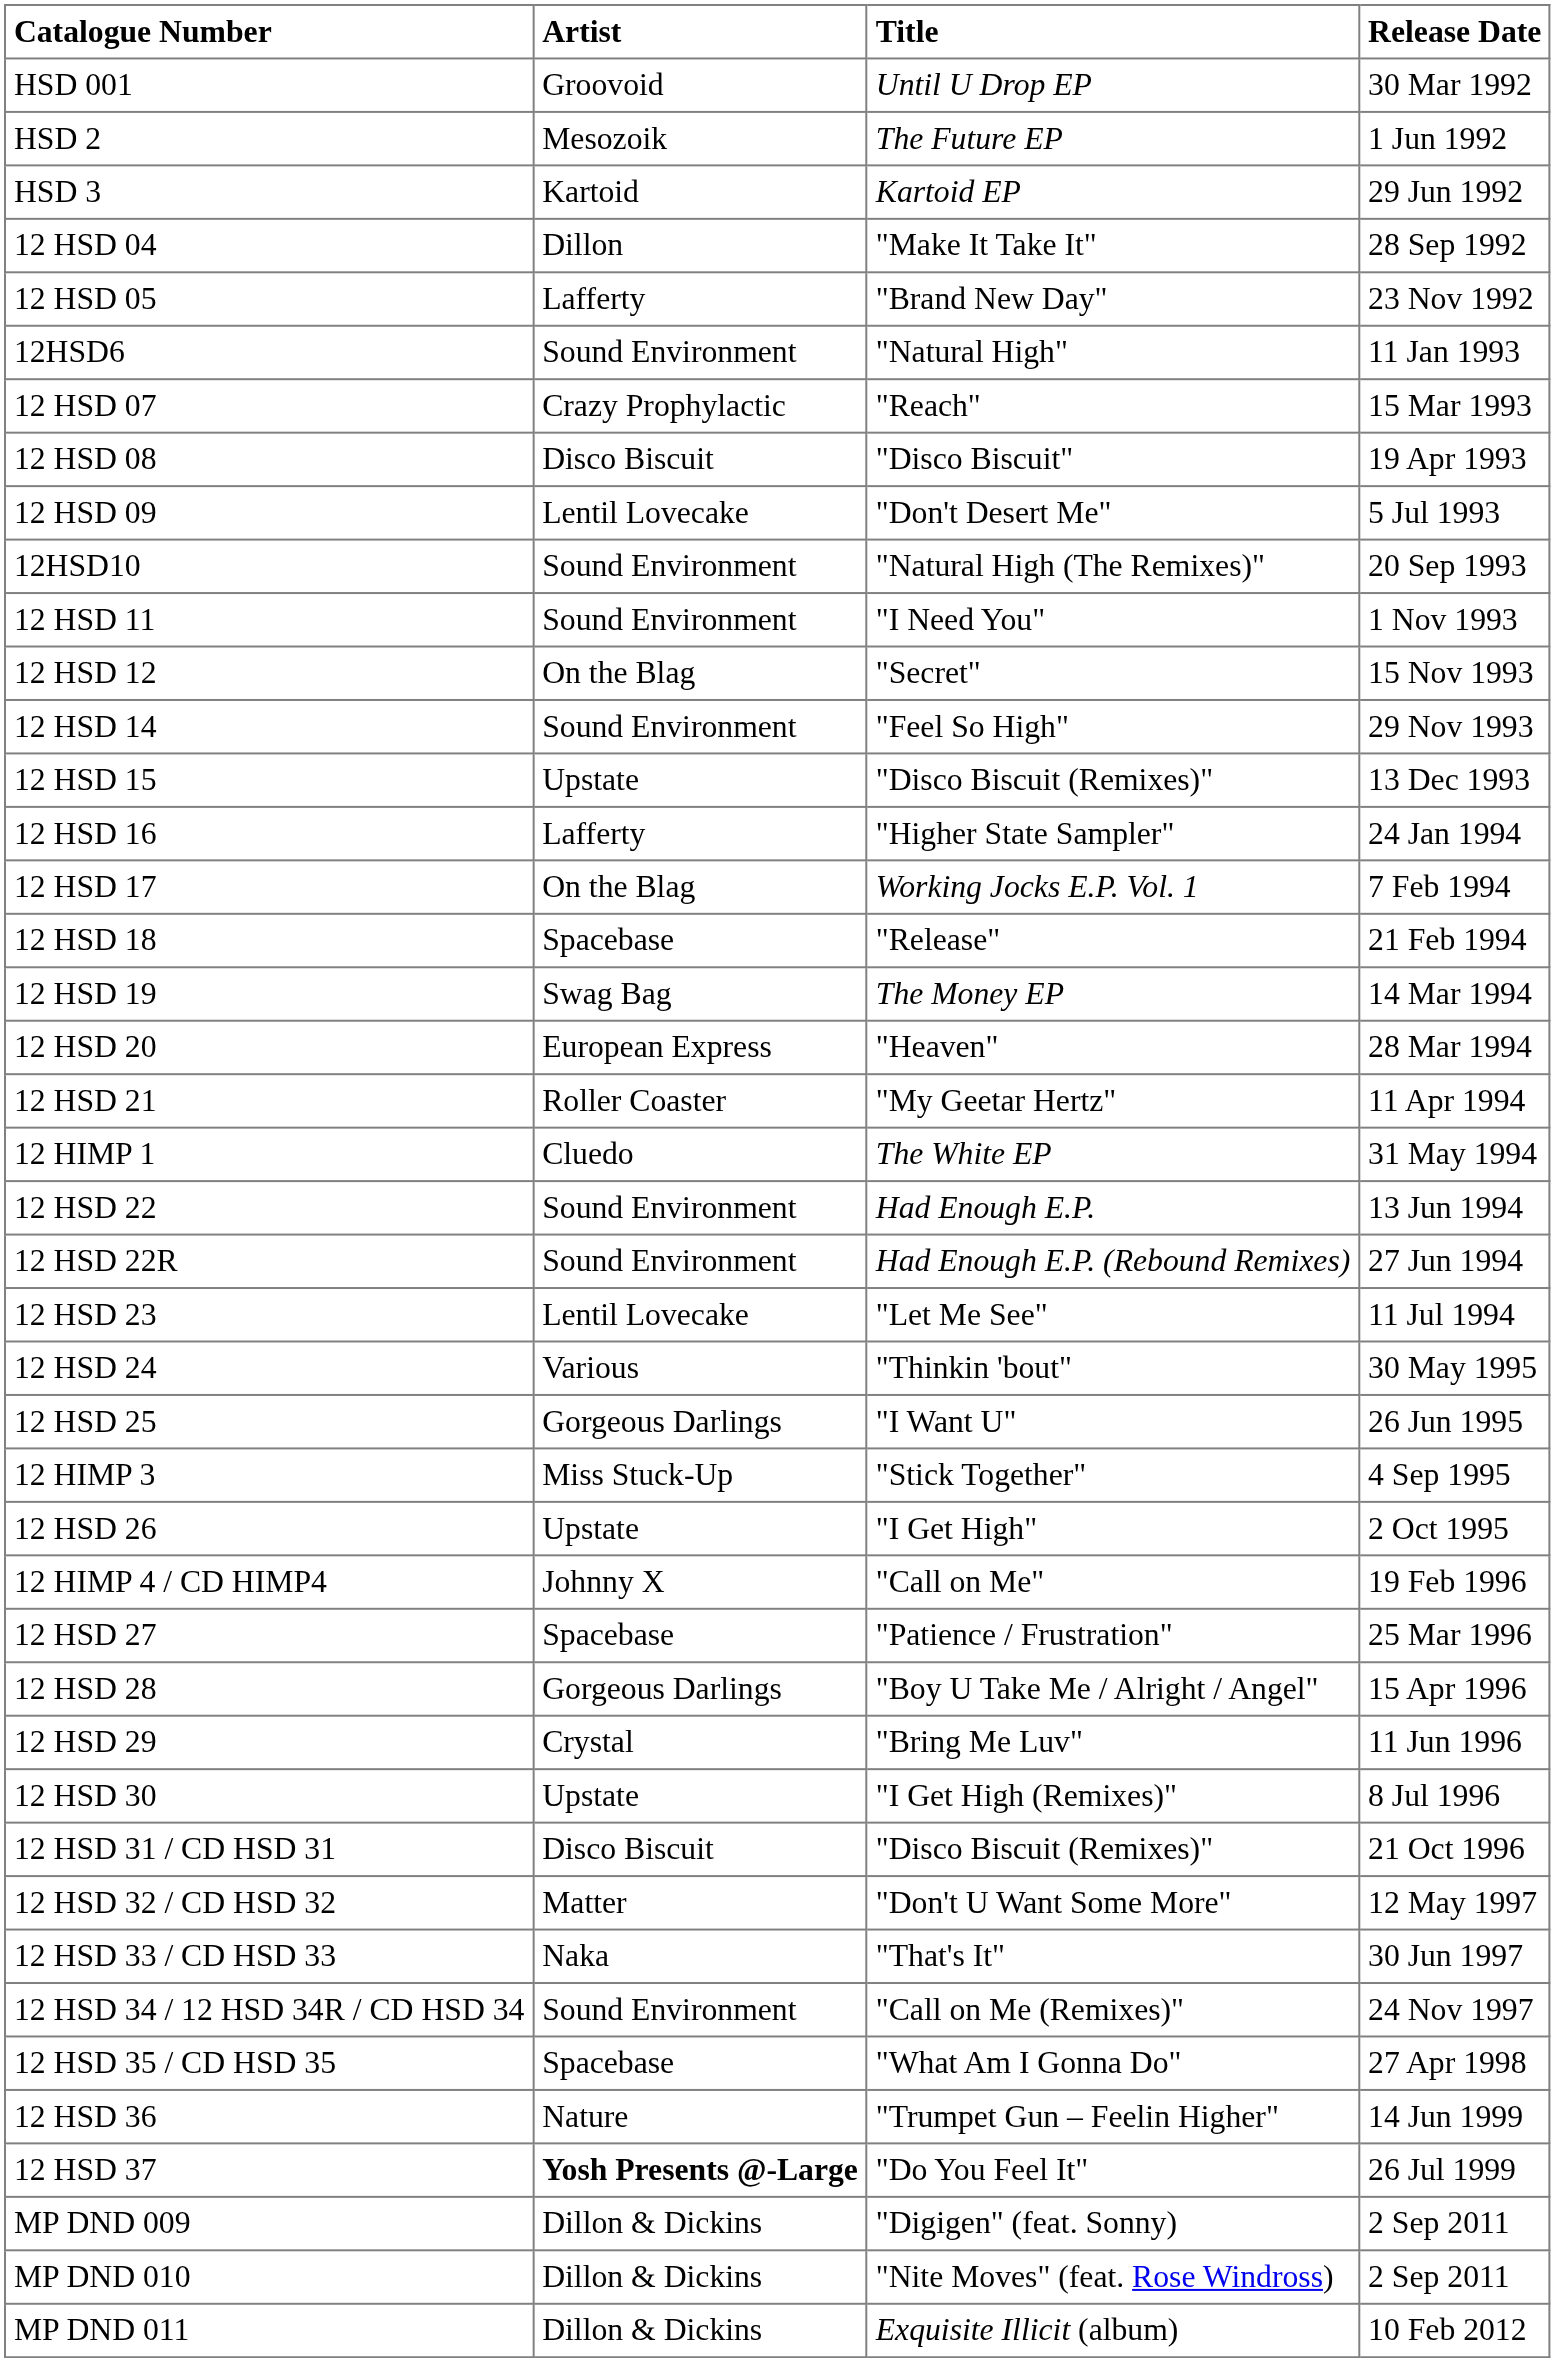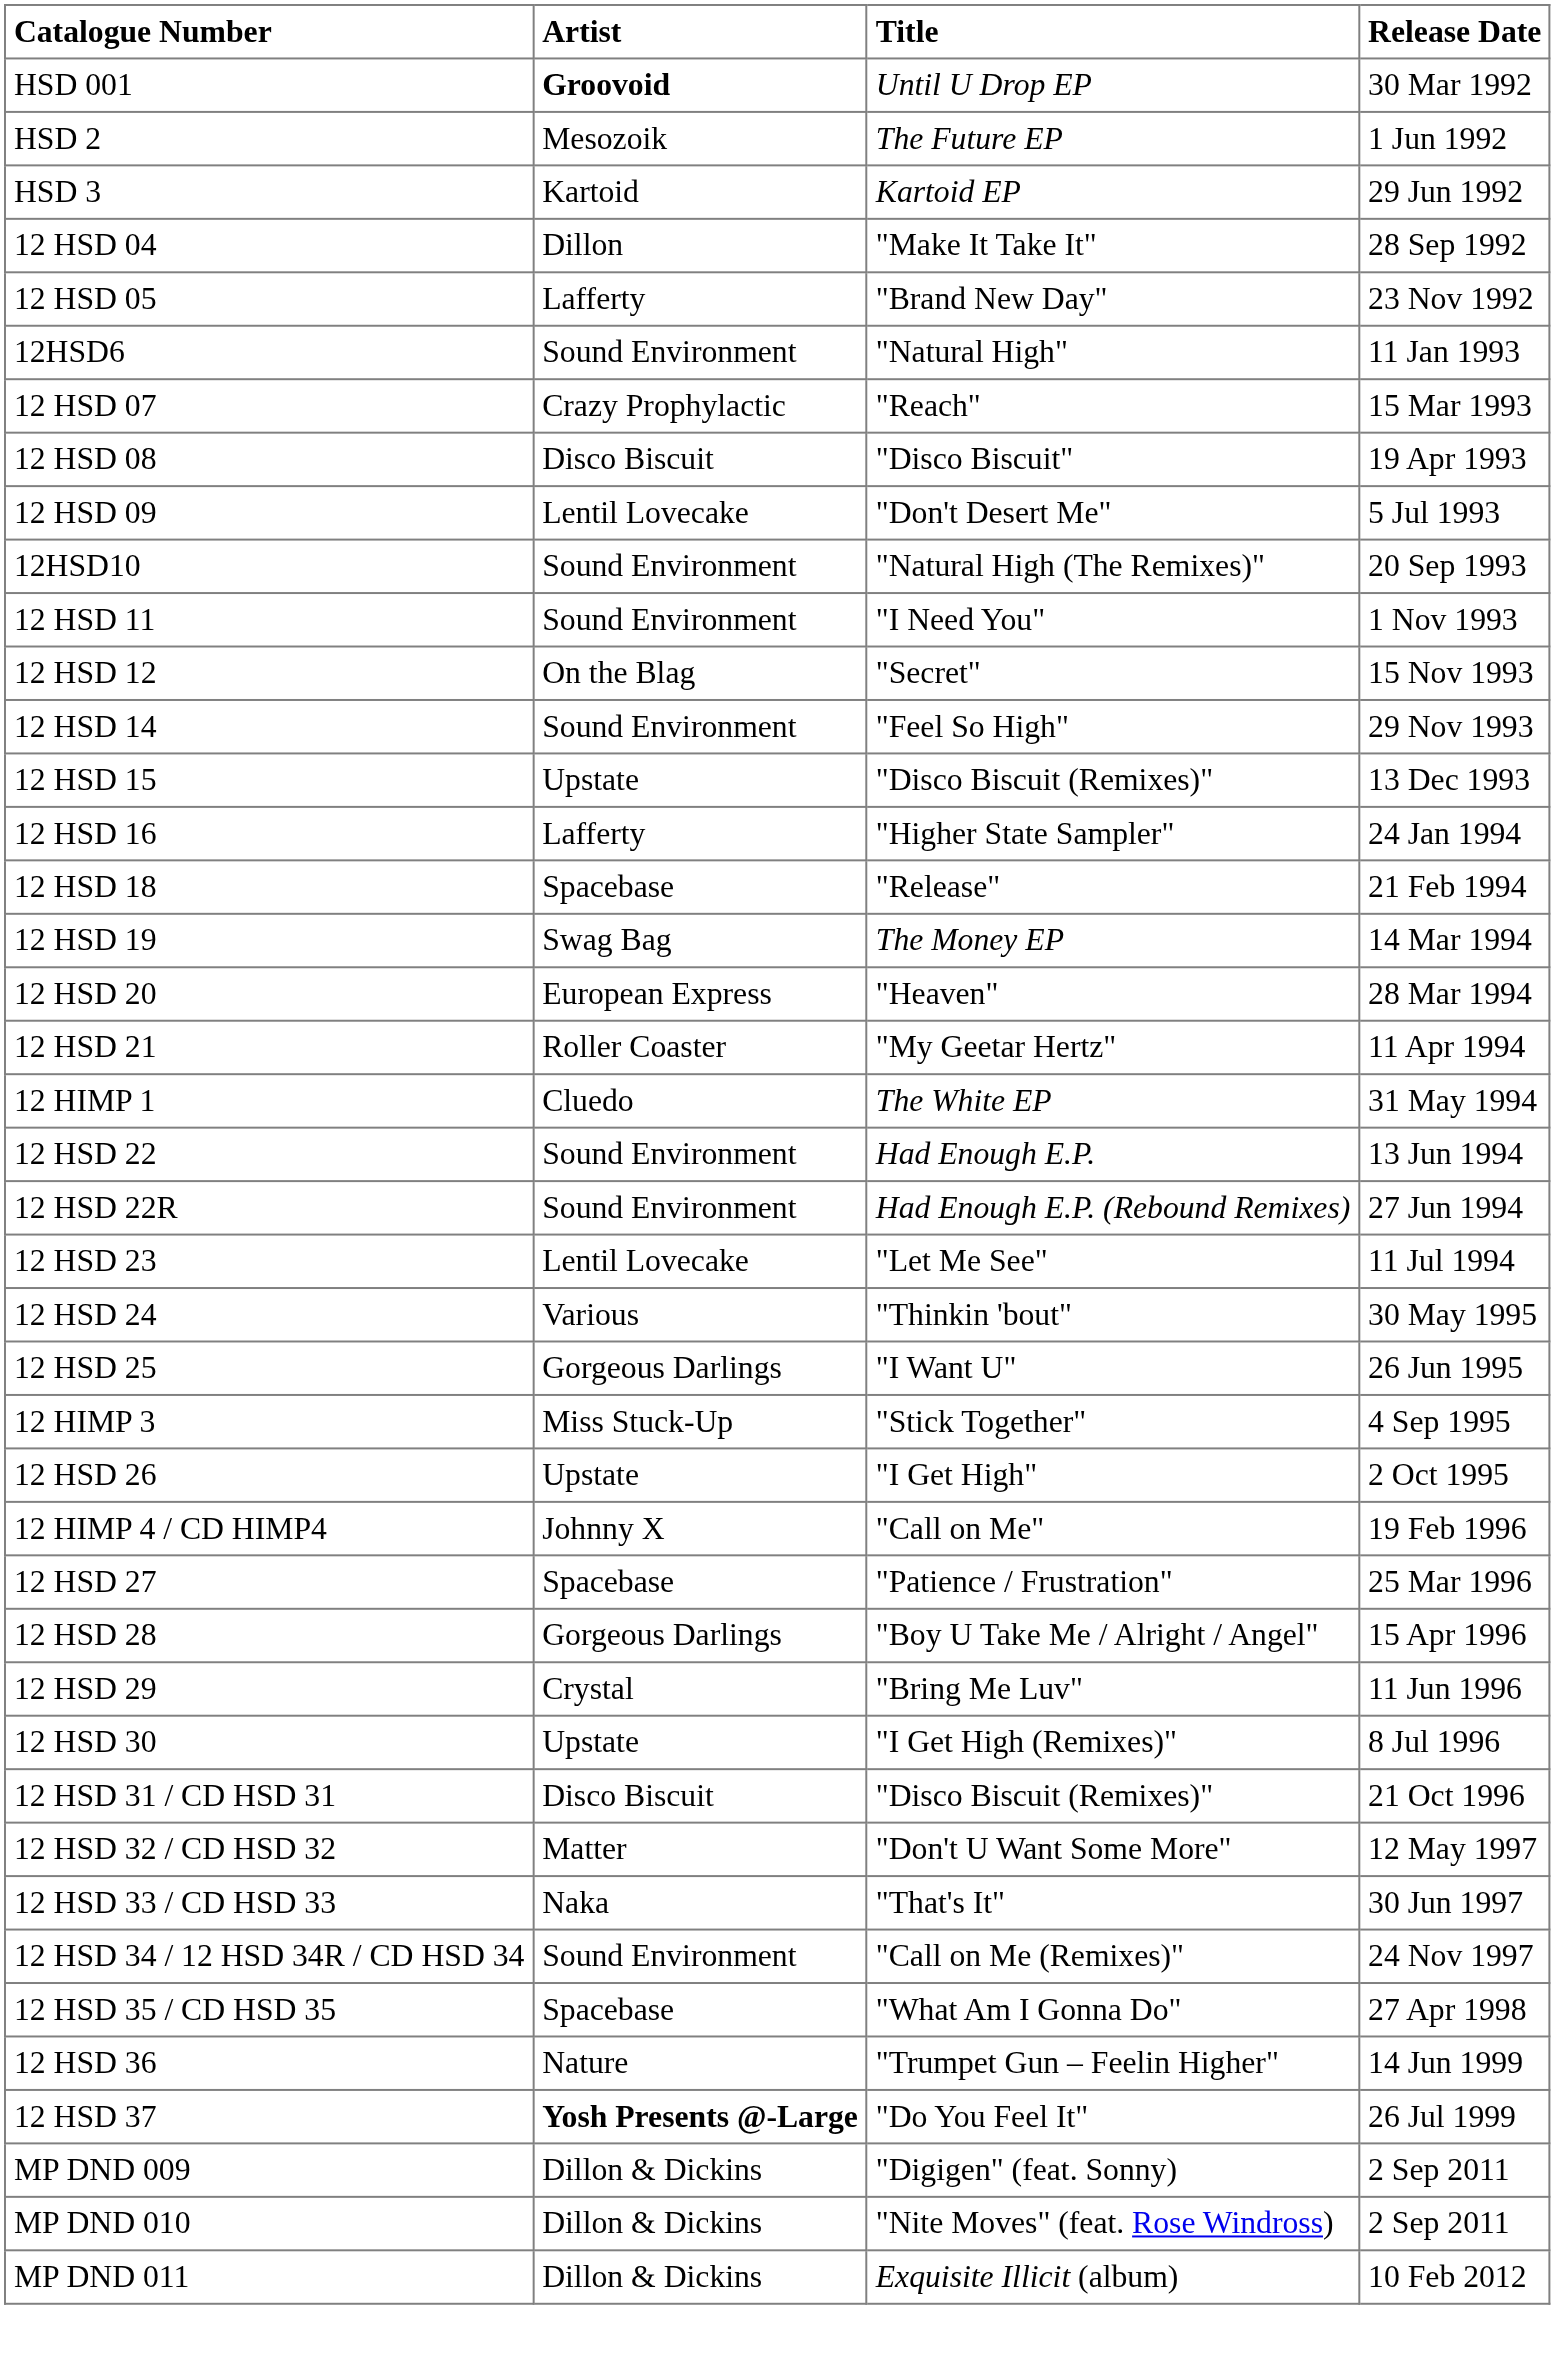HSD 001 | Artist: normal -> bold
- row: 12 HSD 17 | On the Blag | Working Jocks E.P. Vol. 1 | 7 Feb 1994
